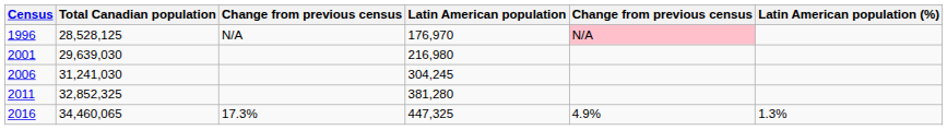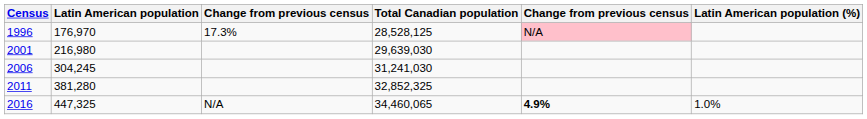columns swapped: Latin American population <-> Total Canadian population
1996 | column 3: N/A -> 17.3%
2016 | column 3: 17.3% -> N/A
2016 | column 5: normal -> bold
2016 | Latin American population (%): 1.3% -> 1.0%
